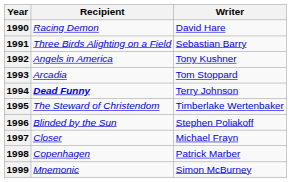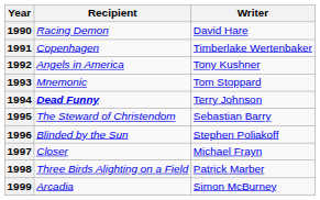1991 | Recipient: Three Birds Alighting on a Field -> Copenhagen
1991 | Writer: Sebastian Barry -> Timberlake Wertenbaker
1993 | Recipient: Arcadia -> Mnemonic
1995 | Writer: Timberlake Wertenbaker -> Sebastian Barry
1998 | Recipient: Copenhagen -> Three Birds Alighting on a Field
1999 | Recipient: Mnemonic -> Arcadia
